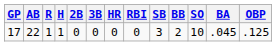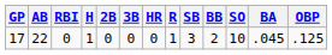columns swapped: R <-> RBI
